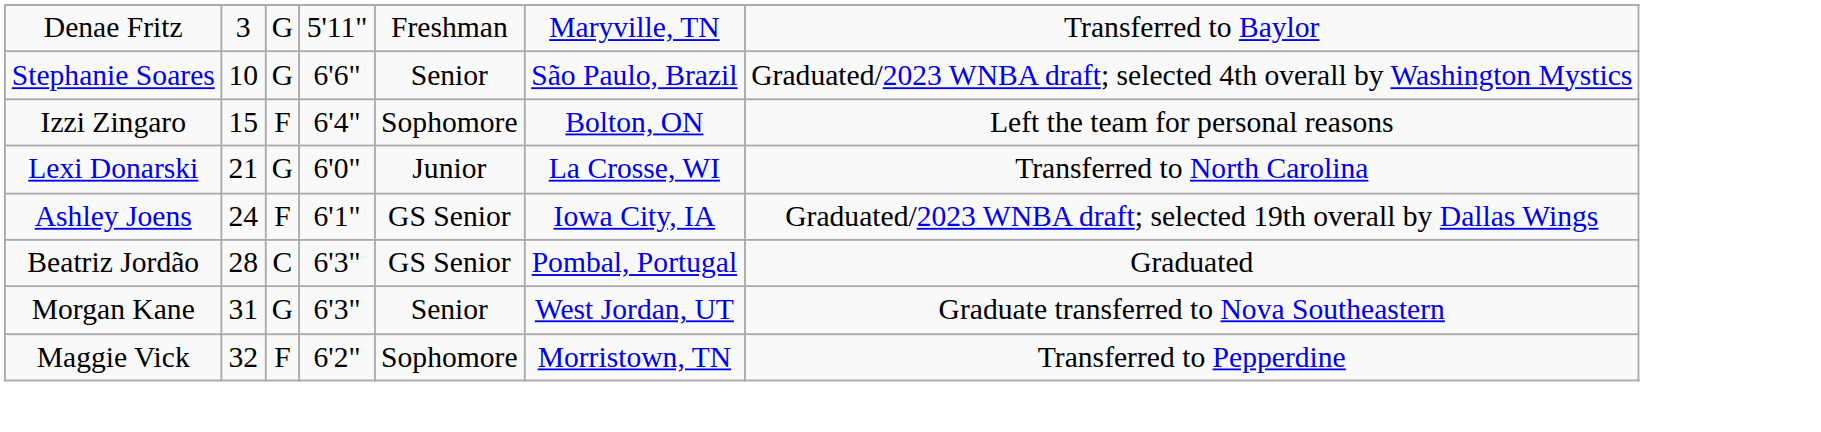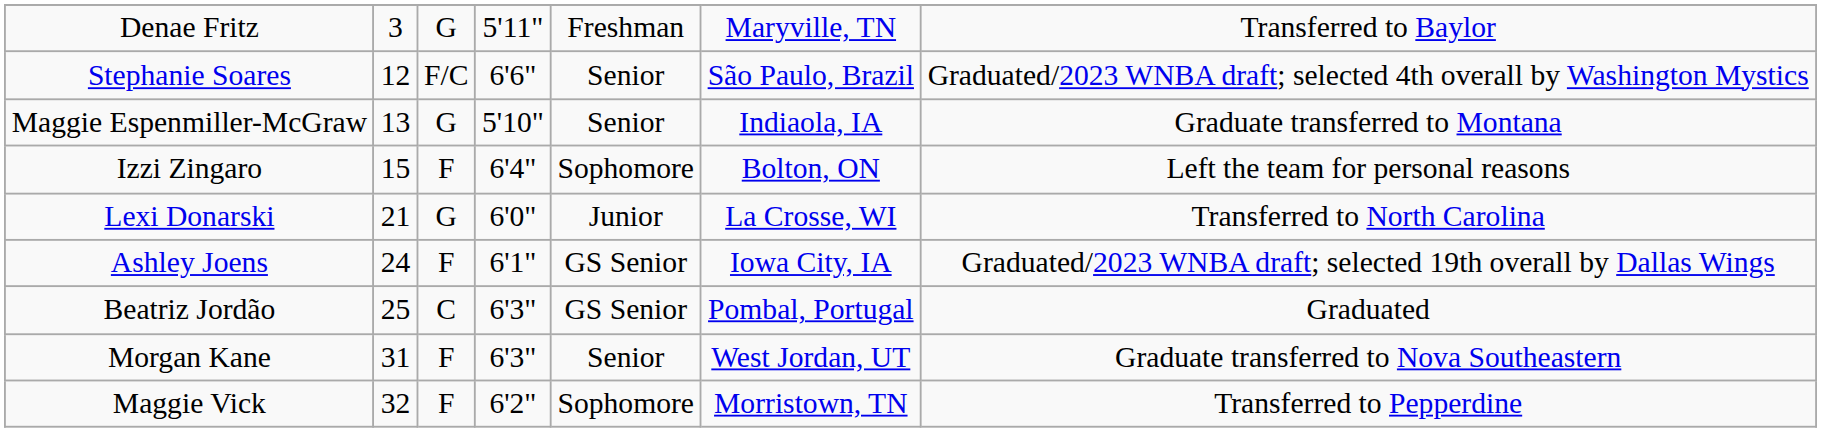Stephanie Soares | column 2: 10 -> 12
Stephanie Soares | column 3: G -> F/C
+ row: Maggie Espenmiller-McGraw | 13 | G | 5'10" | Senior | Indiaola, IA | Graduate transferred to Montana
Beatriz Jordão | column 2: 28 -> 25
Morgan Kane | column 3: G -> F
